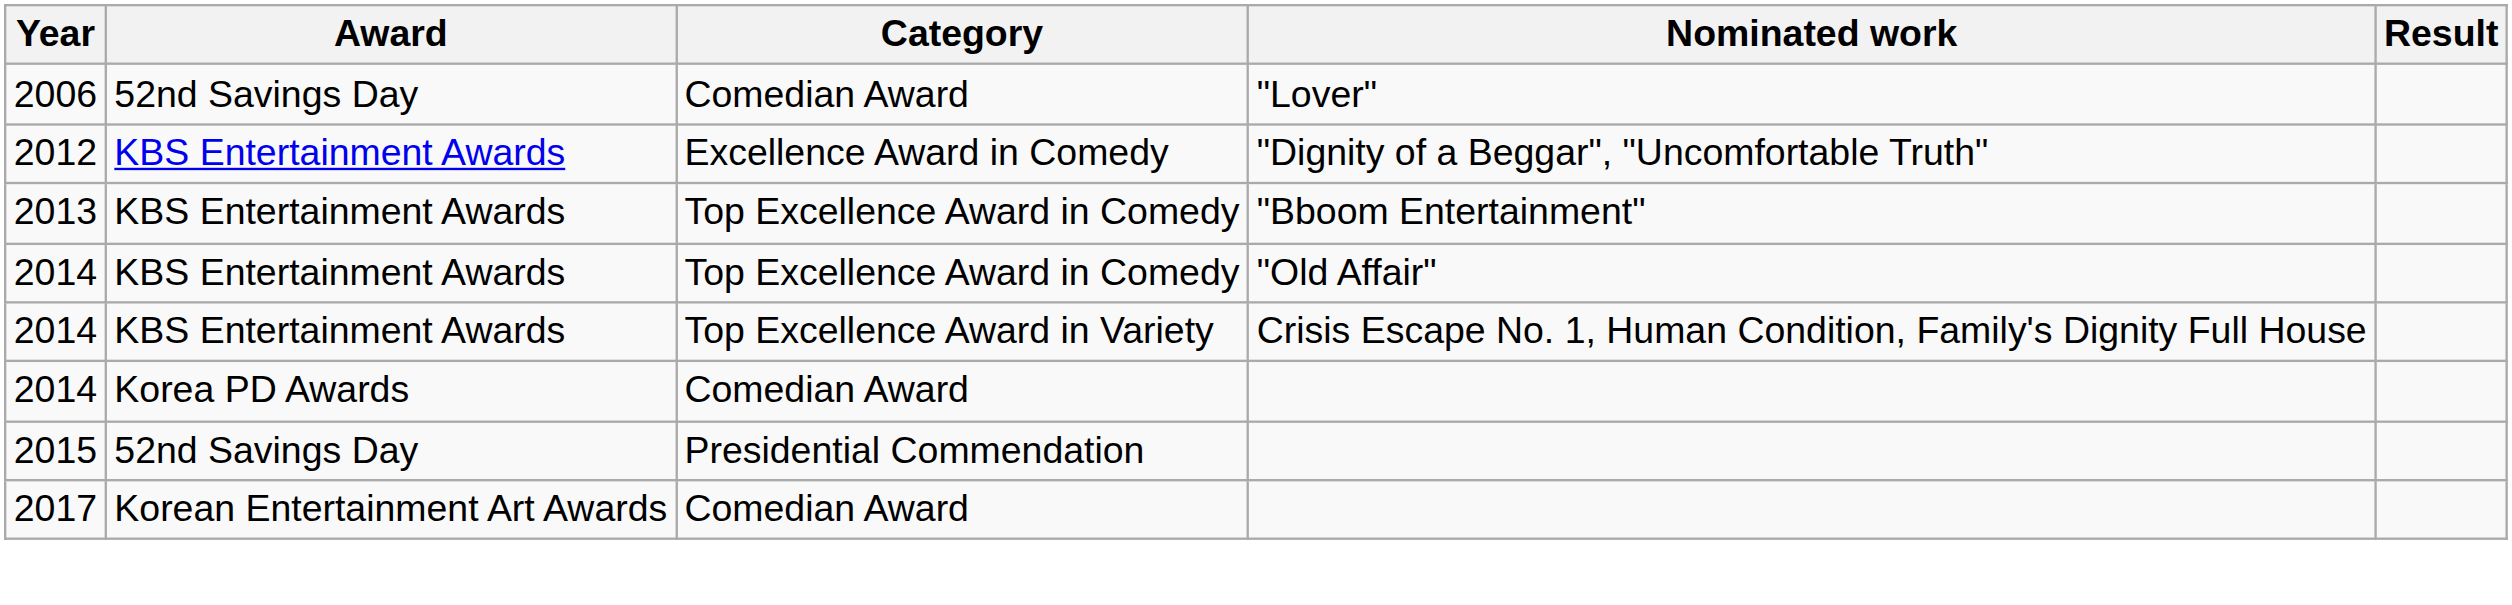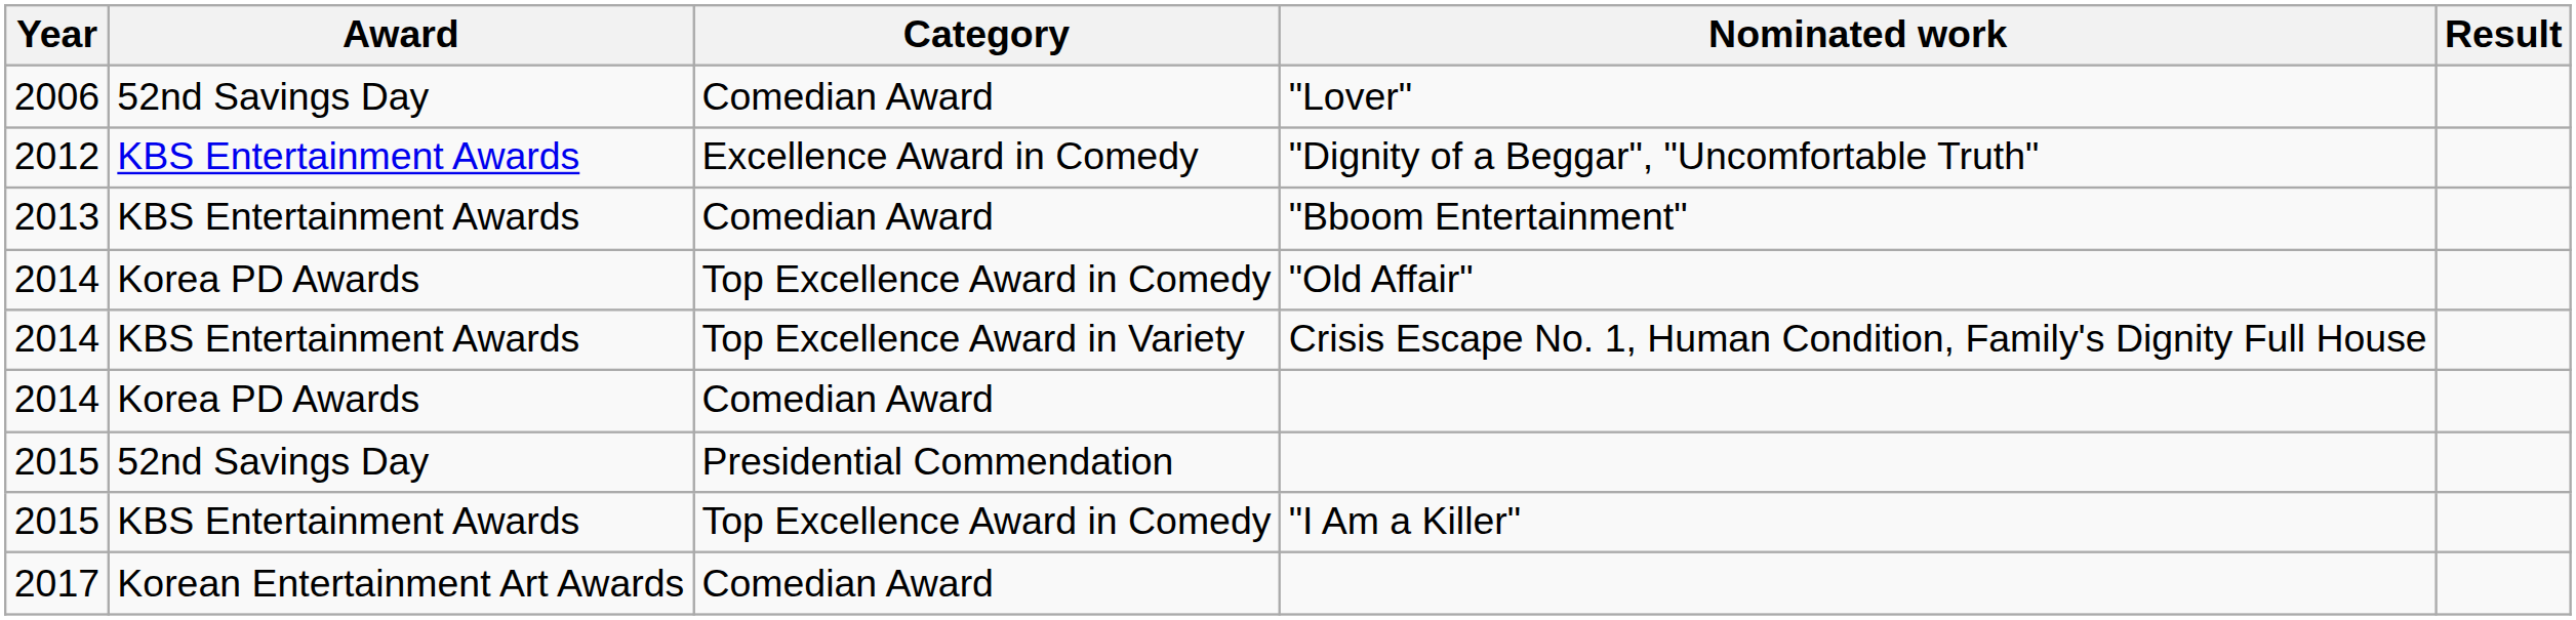"Bboom Entertainment" | Category: Top Excellence Award in Comedy -> Comedian Award
"Old Affair" | Award: KBS Entertainment Awards -> Korea PD Awards
+ row: 2015 | KBS Entertainment Awards | Top Excellence Award in Comedy | "I Am a Killer"
